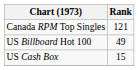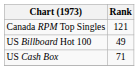US Cash Box | Rank: 15 -> 71
